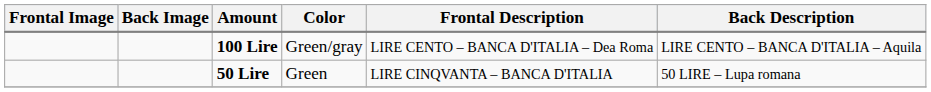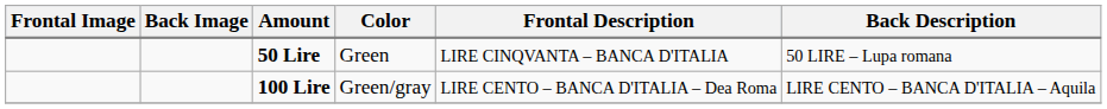rows swapped: 50 Lire <-> 100 Lire
